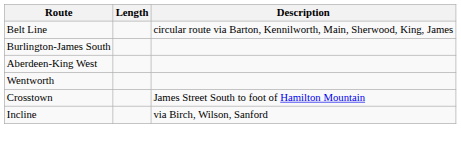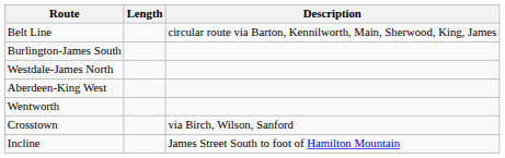+ row: Westdale-James North
Crosstown | Description: James Street South to foot of Hamilton Mountain -> via Birch, Wilson, Sanford
Incline | Description: via Birch, Wilson, Sanford -> James Street South to foot of Hamilton Mountain
